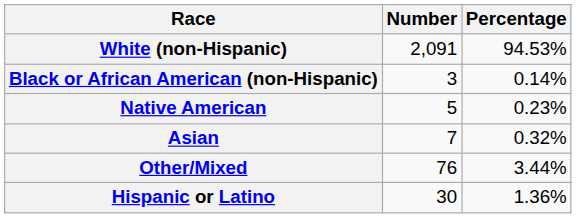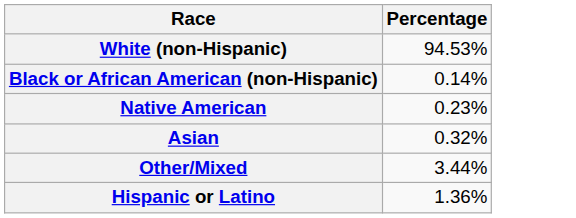- column: Number | 2,091 | 3 | 5 | 7 | 76 | 30
